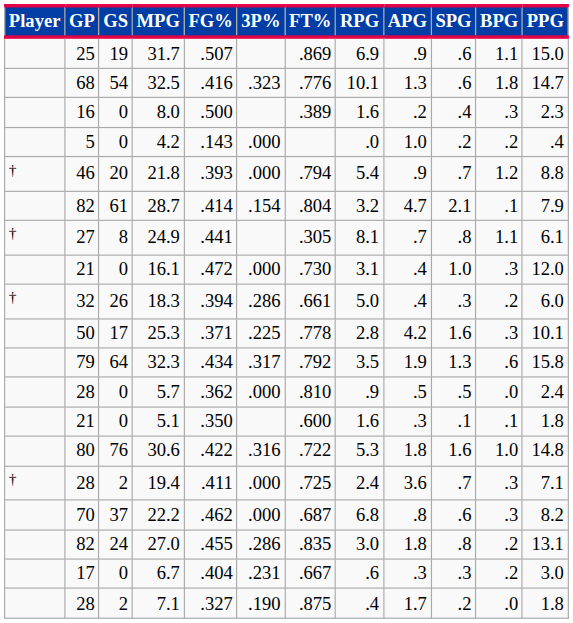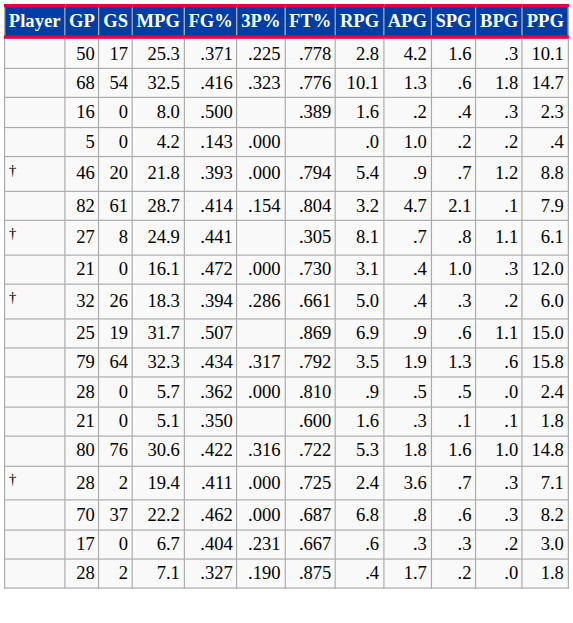rows swapped: 25.3 <-> 31.7
- row: 82 | 24 | 27.0 | .455 | .286 | .835 | 3.0 | 1.8 | .8 | .2 | 13.1
